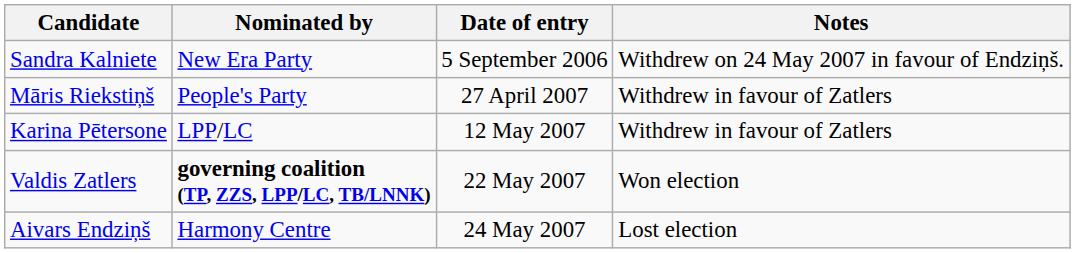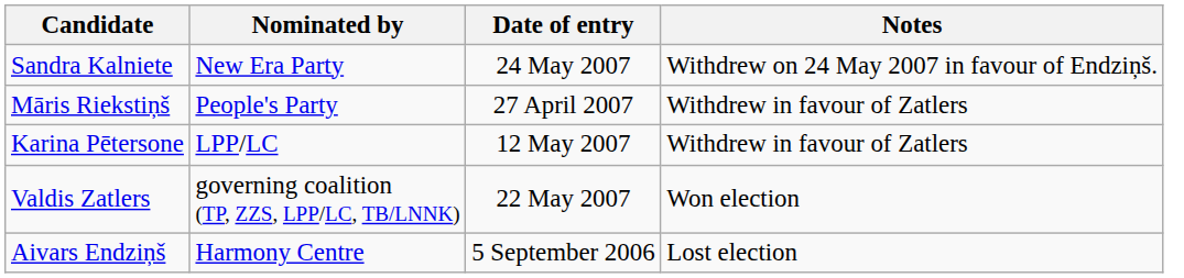Sandra Kalniete | Date of entry: 5 September 2006 -> 24 May 2007
Valdis Zatlers | Nominated by: bold -> normal
Aivars Endziņš | Date of entry: 24 May 2007 -> 5 September 2006
